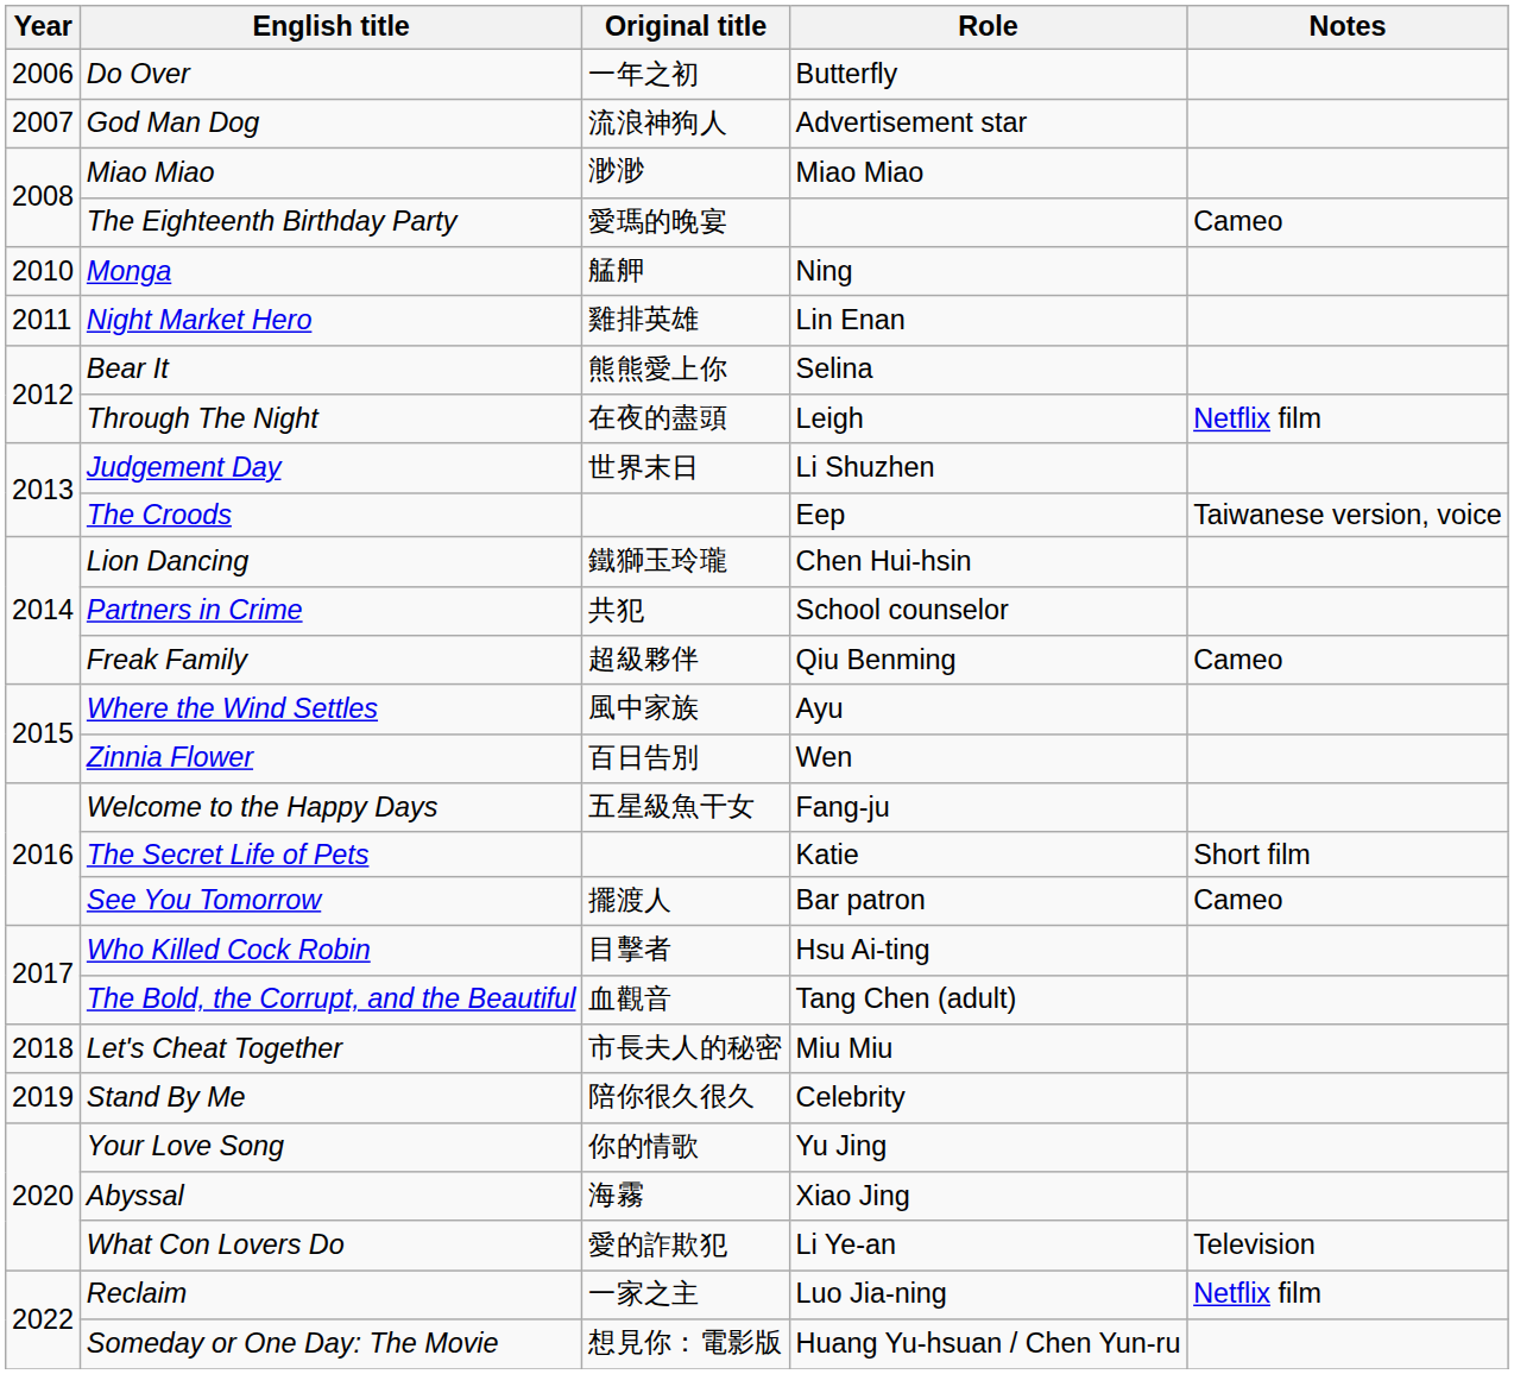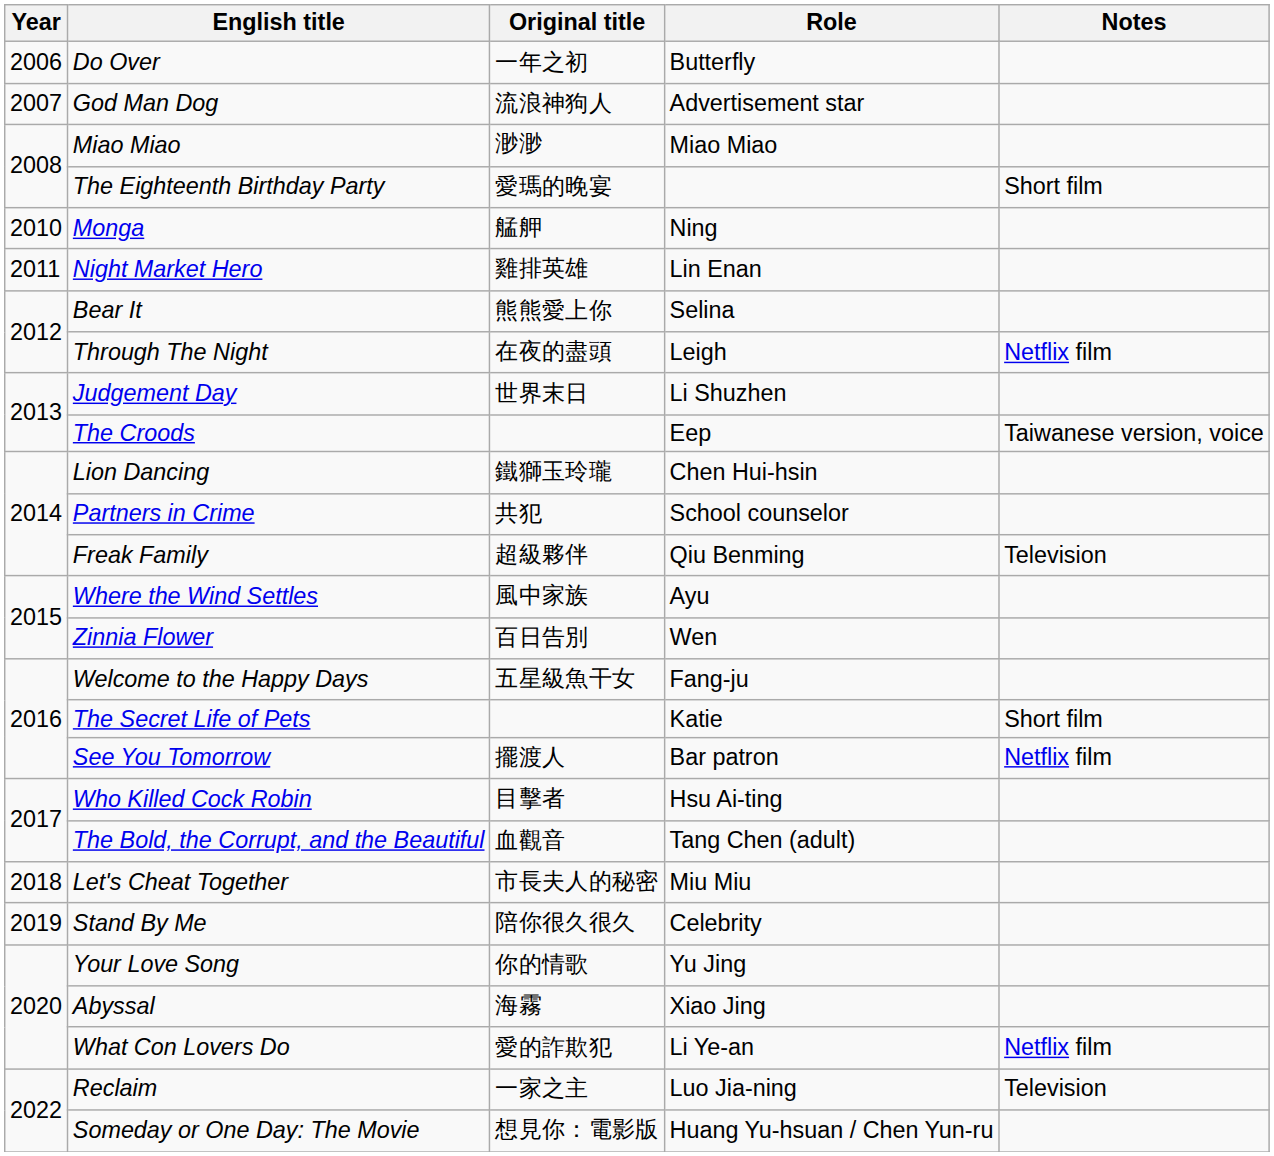The Eighteenth Birthday Party | Notes: Cameo -> Short film
Freak Family | Notes: Cameo -> Television
See You Tomorrow | Notes: Cameo -> Netflix film
What Con Lovers Do | Notes: Television -> Netflix film
Reclaim | Notes: Netflix film -> Television
